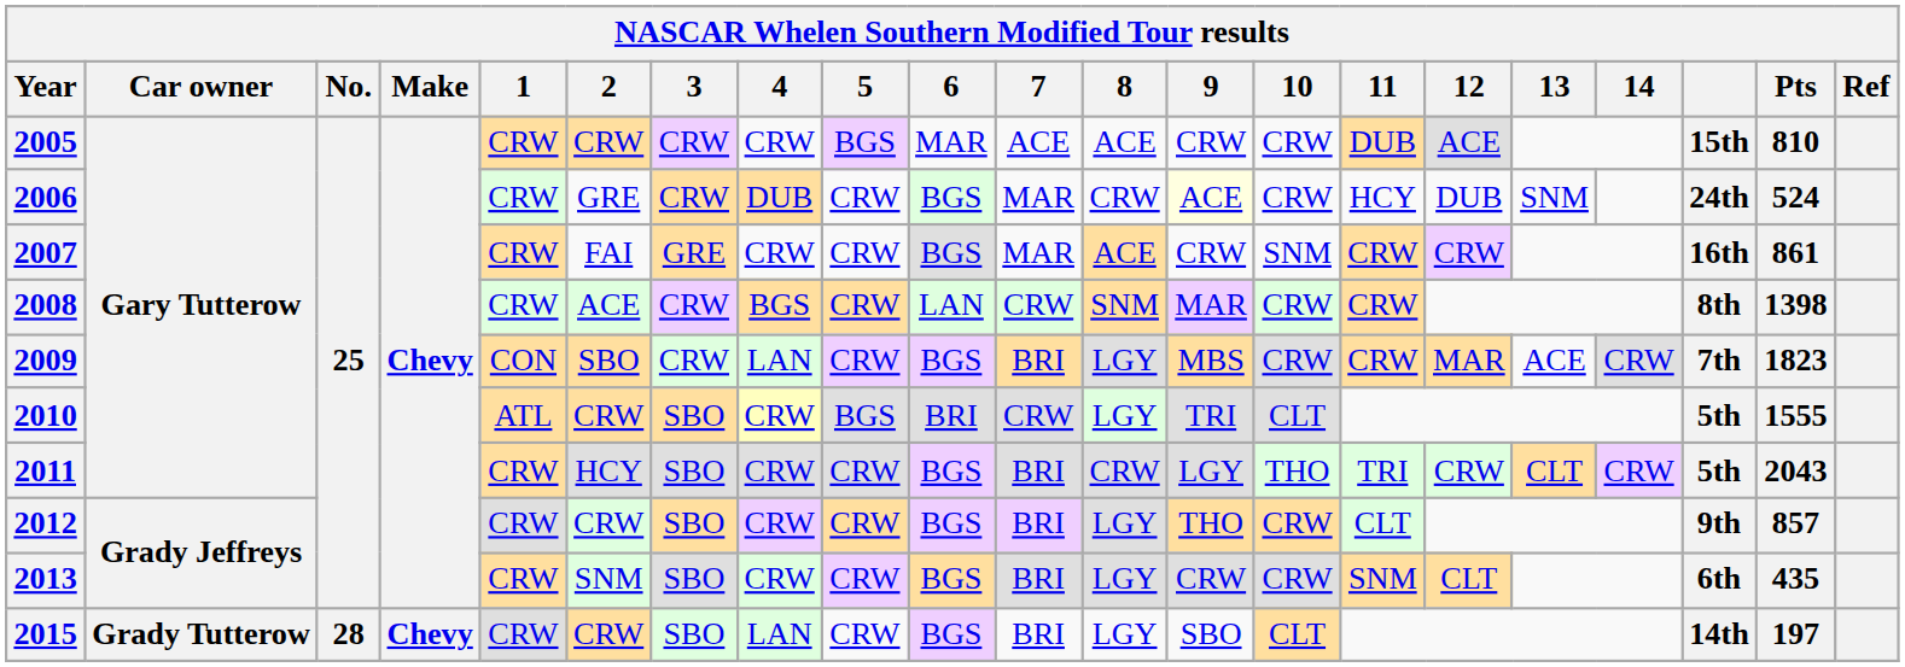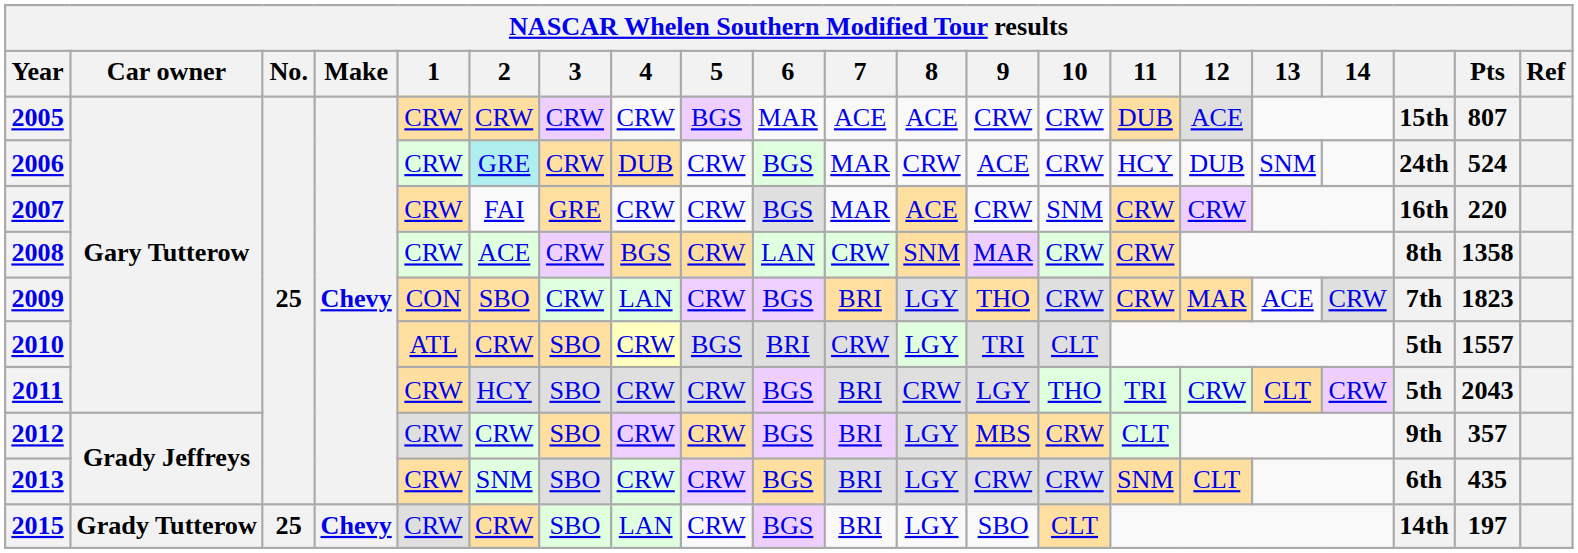2005 | Pts: 810 -> 807
2006 | 2: no background -> paleturquoise background
2006 | 9: lightyellow background -> no background
2007 | Pts: 861 -> 220
2008 | Pts: 1398 -> 1358
2009 | 9: MBS -> THO
2010 | Pts: 1555 -> 1557
2012 | 9: THO -> MBS
2012 | Pts: 857 -> 357
2015 | No.: 28 -> 25
